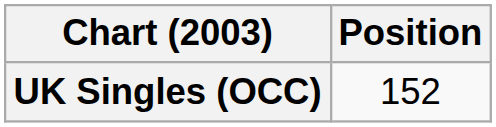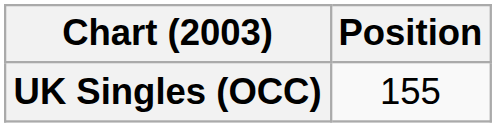UK Singles (OCC) | Position: 152 -> 155
